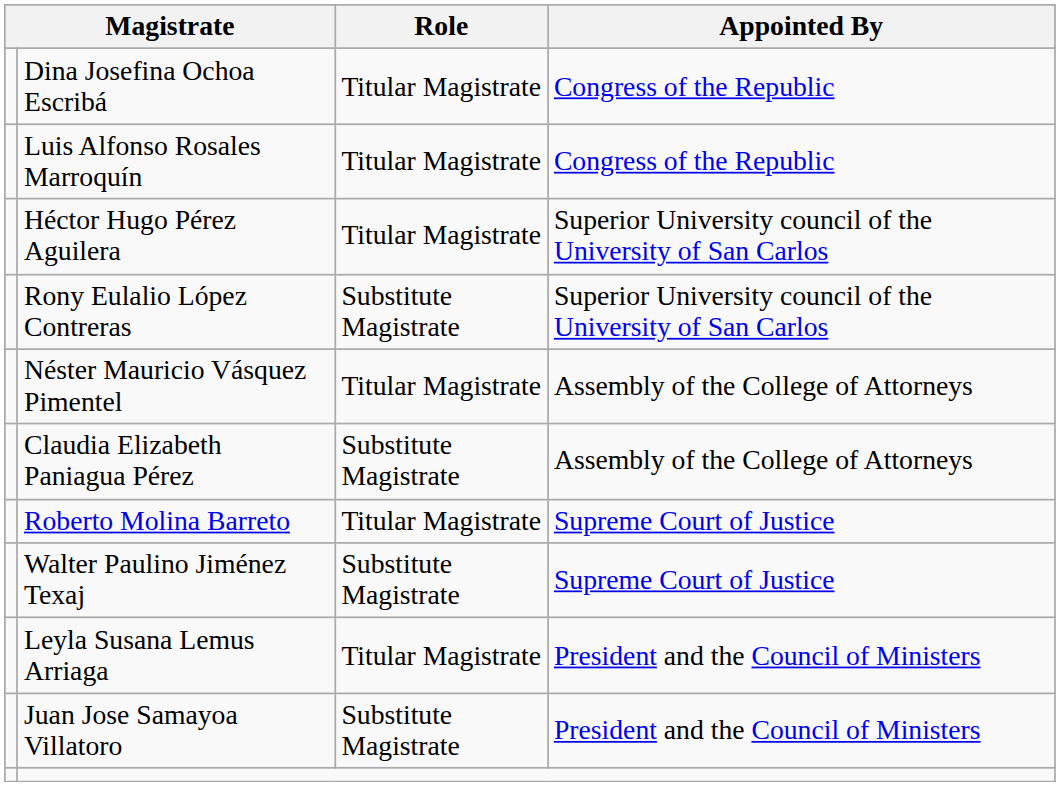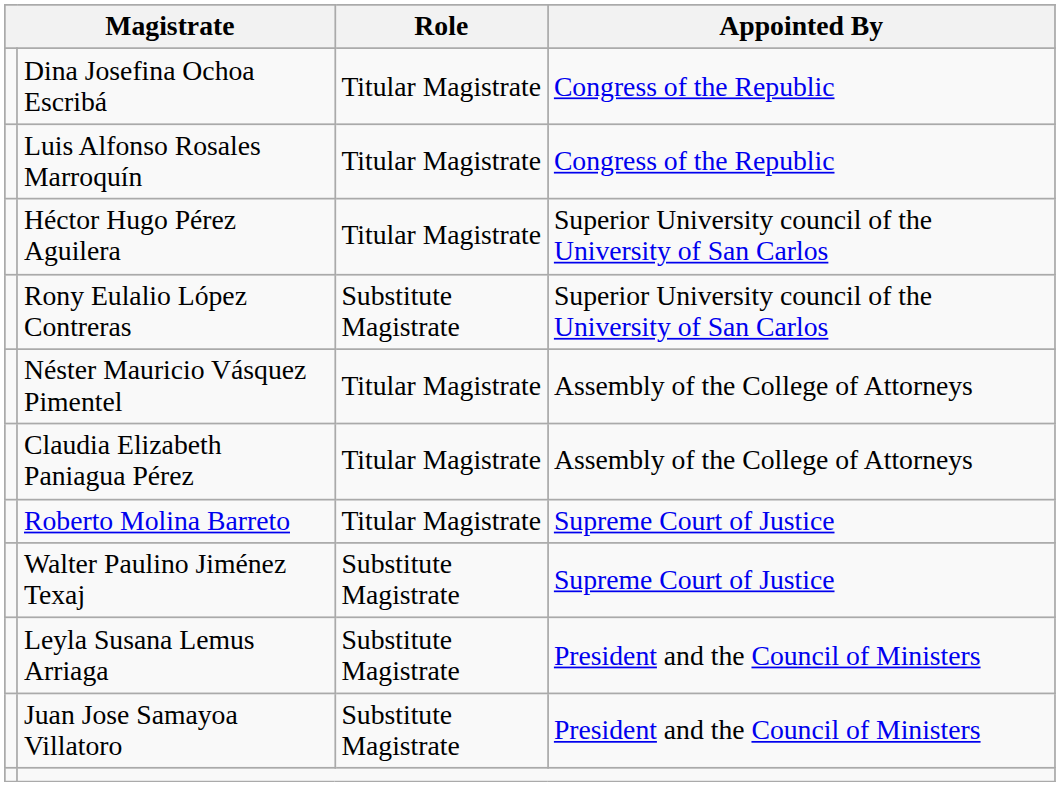Claudia Elizabeth Paniagua Pérez | Role: Substitute Magistrate -> Titular Magistrate
Leyla Susana Lemus Arriaga | Role: Titular Magistrate -> Substitute Magistrate
